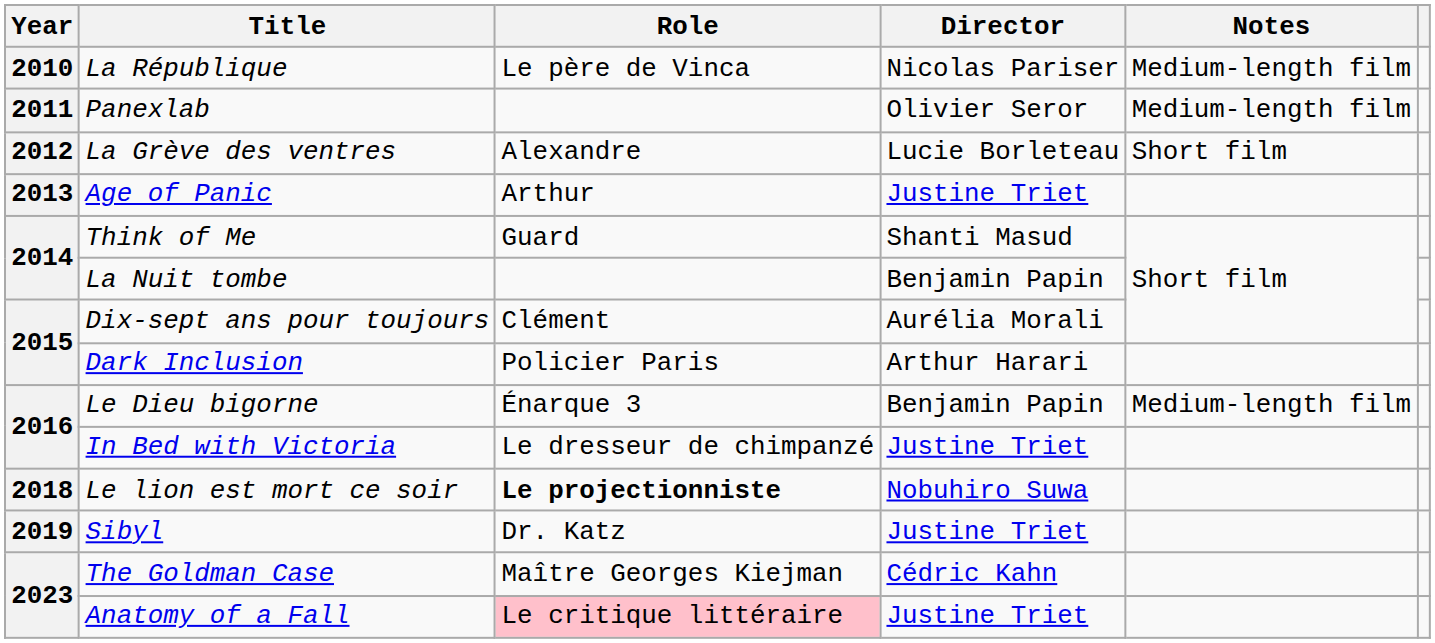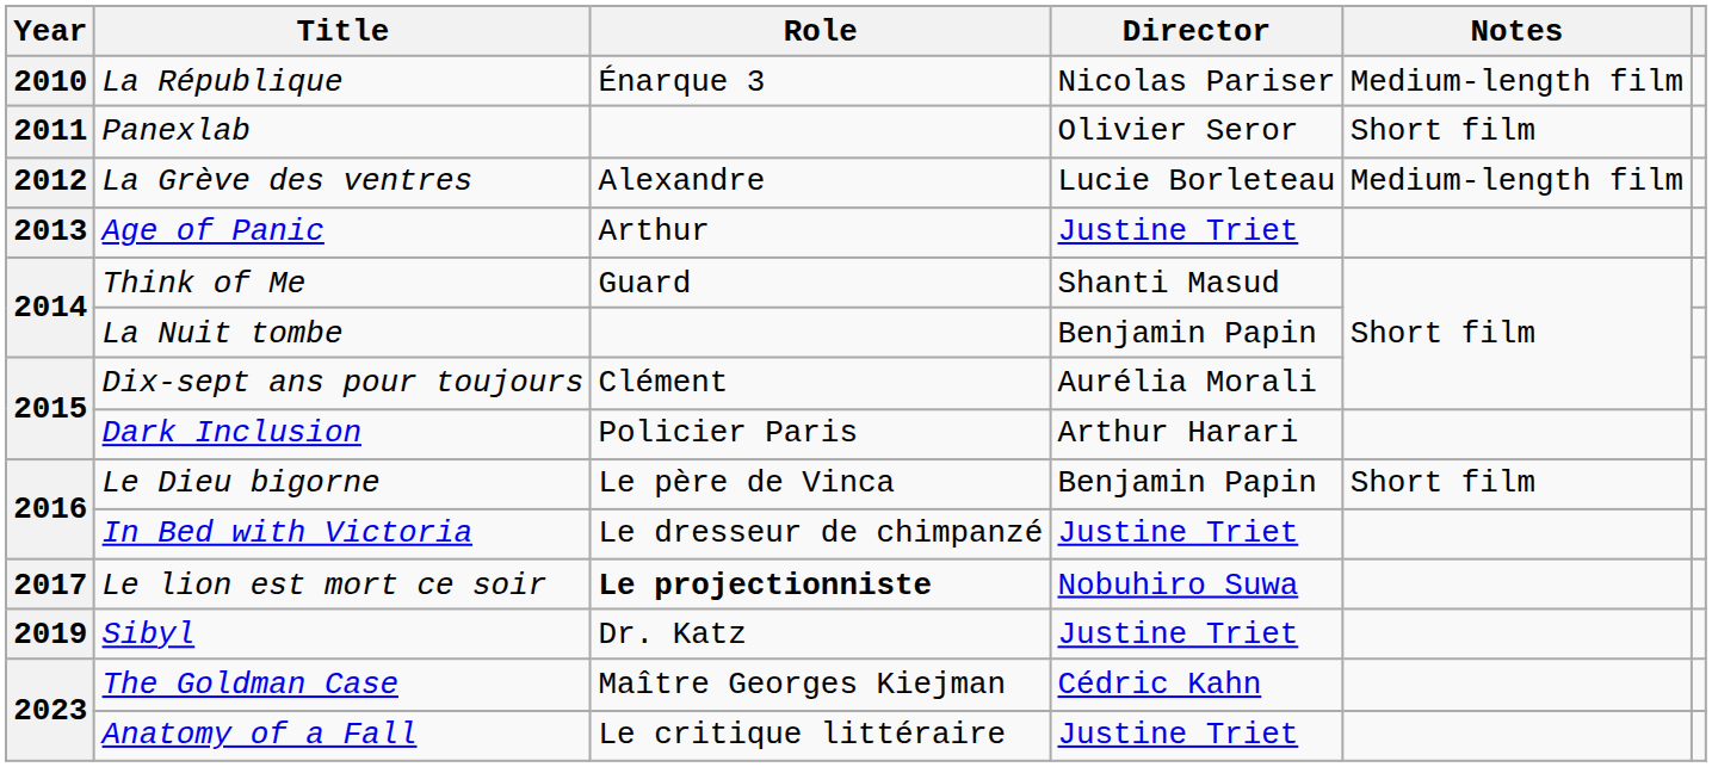La République | Role: Le père de Vinca -> Énarque 3
Panexlab | Notes: Medium-length film -> Short film
La Grève des ventres | Notes: Short film -> Medium-length film
Le Dieu bigorne | Role: Énarque 3 -> Le père de Vinca
Le Dieu bigorne | Notes: Medium-length film -> Short film
Le lion est mort ce soir | Year: 2018 -> 2017
Anatomy of a Fall | Role: pink background -> no background
